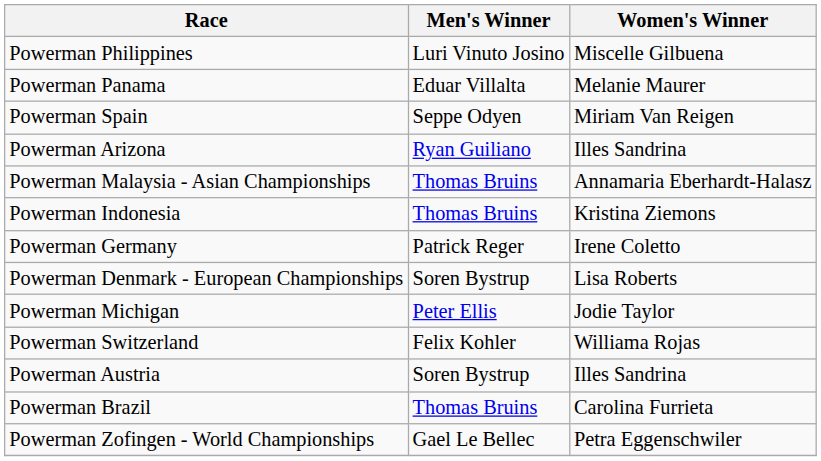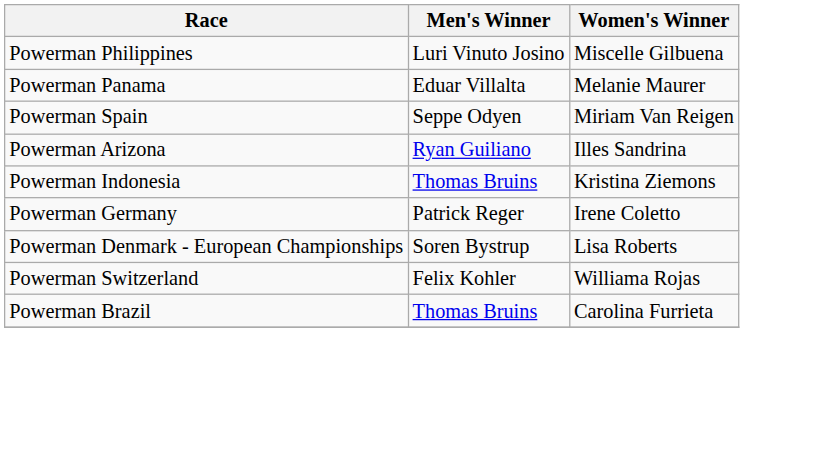- row: Powerman Malaysia - Asian Championships | Thomas Bruins | Annamaria Eberhardt-Halasz
- row: Powerman Michigan | Peter Ellis | Jodie Taylor
- row: Powerman Austria | Soren Bystrup | Illes Sandrina
- row: Powerman Zofingen - World Championships | Gael Le Bellec | Petra Eggenschwiler
